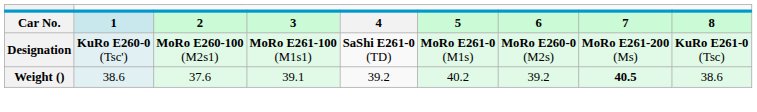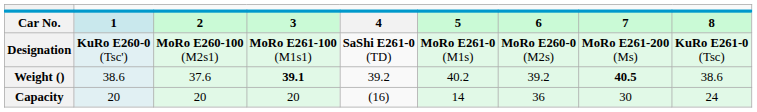Weight () | column 4: normal -> bold
+ row: Capacity | 20 | 20 | 20 | (16) | 14 | 36 | 30 | 24
